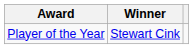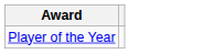- column: Winner | Stewart Cink
